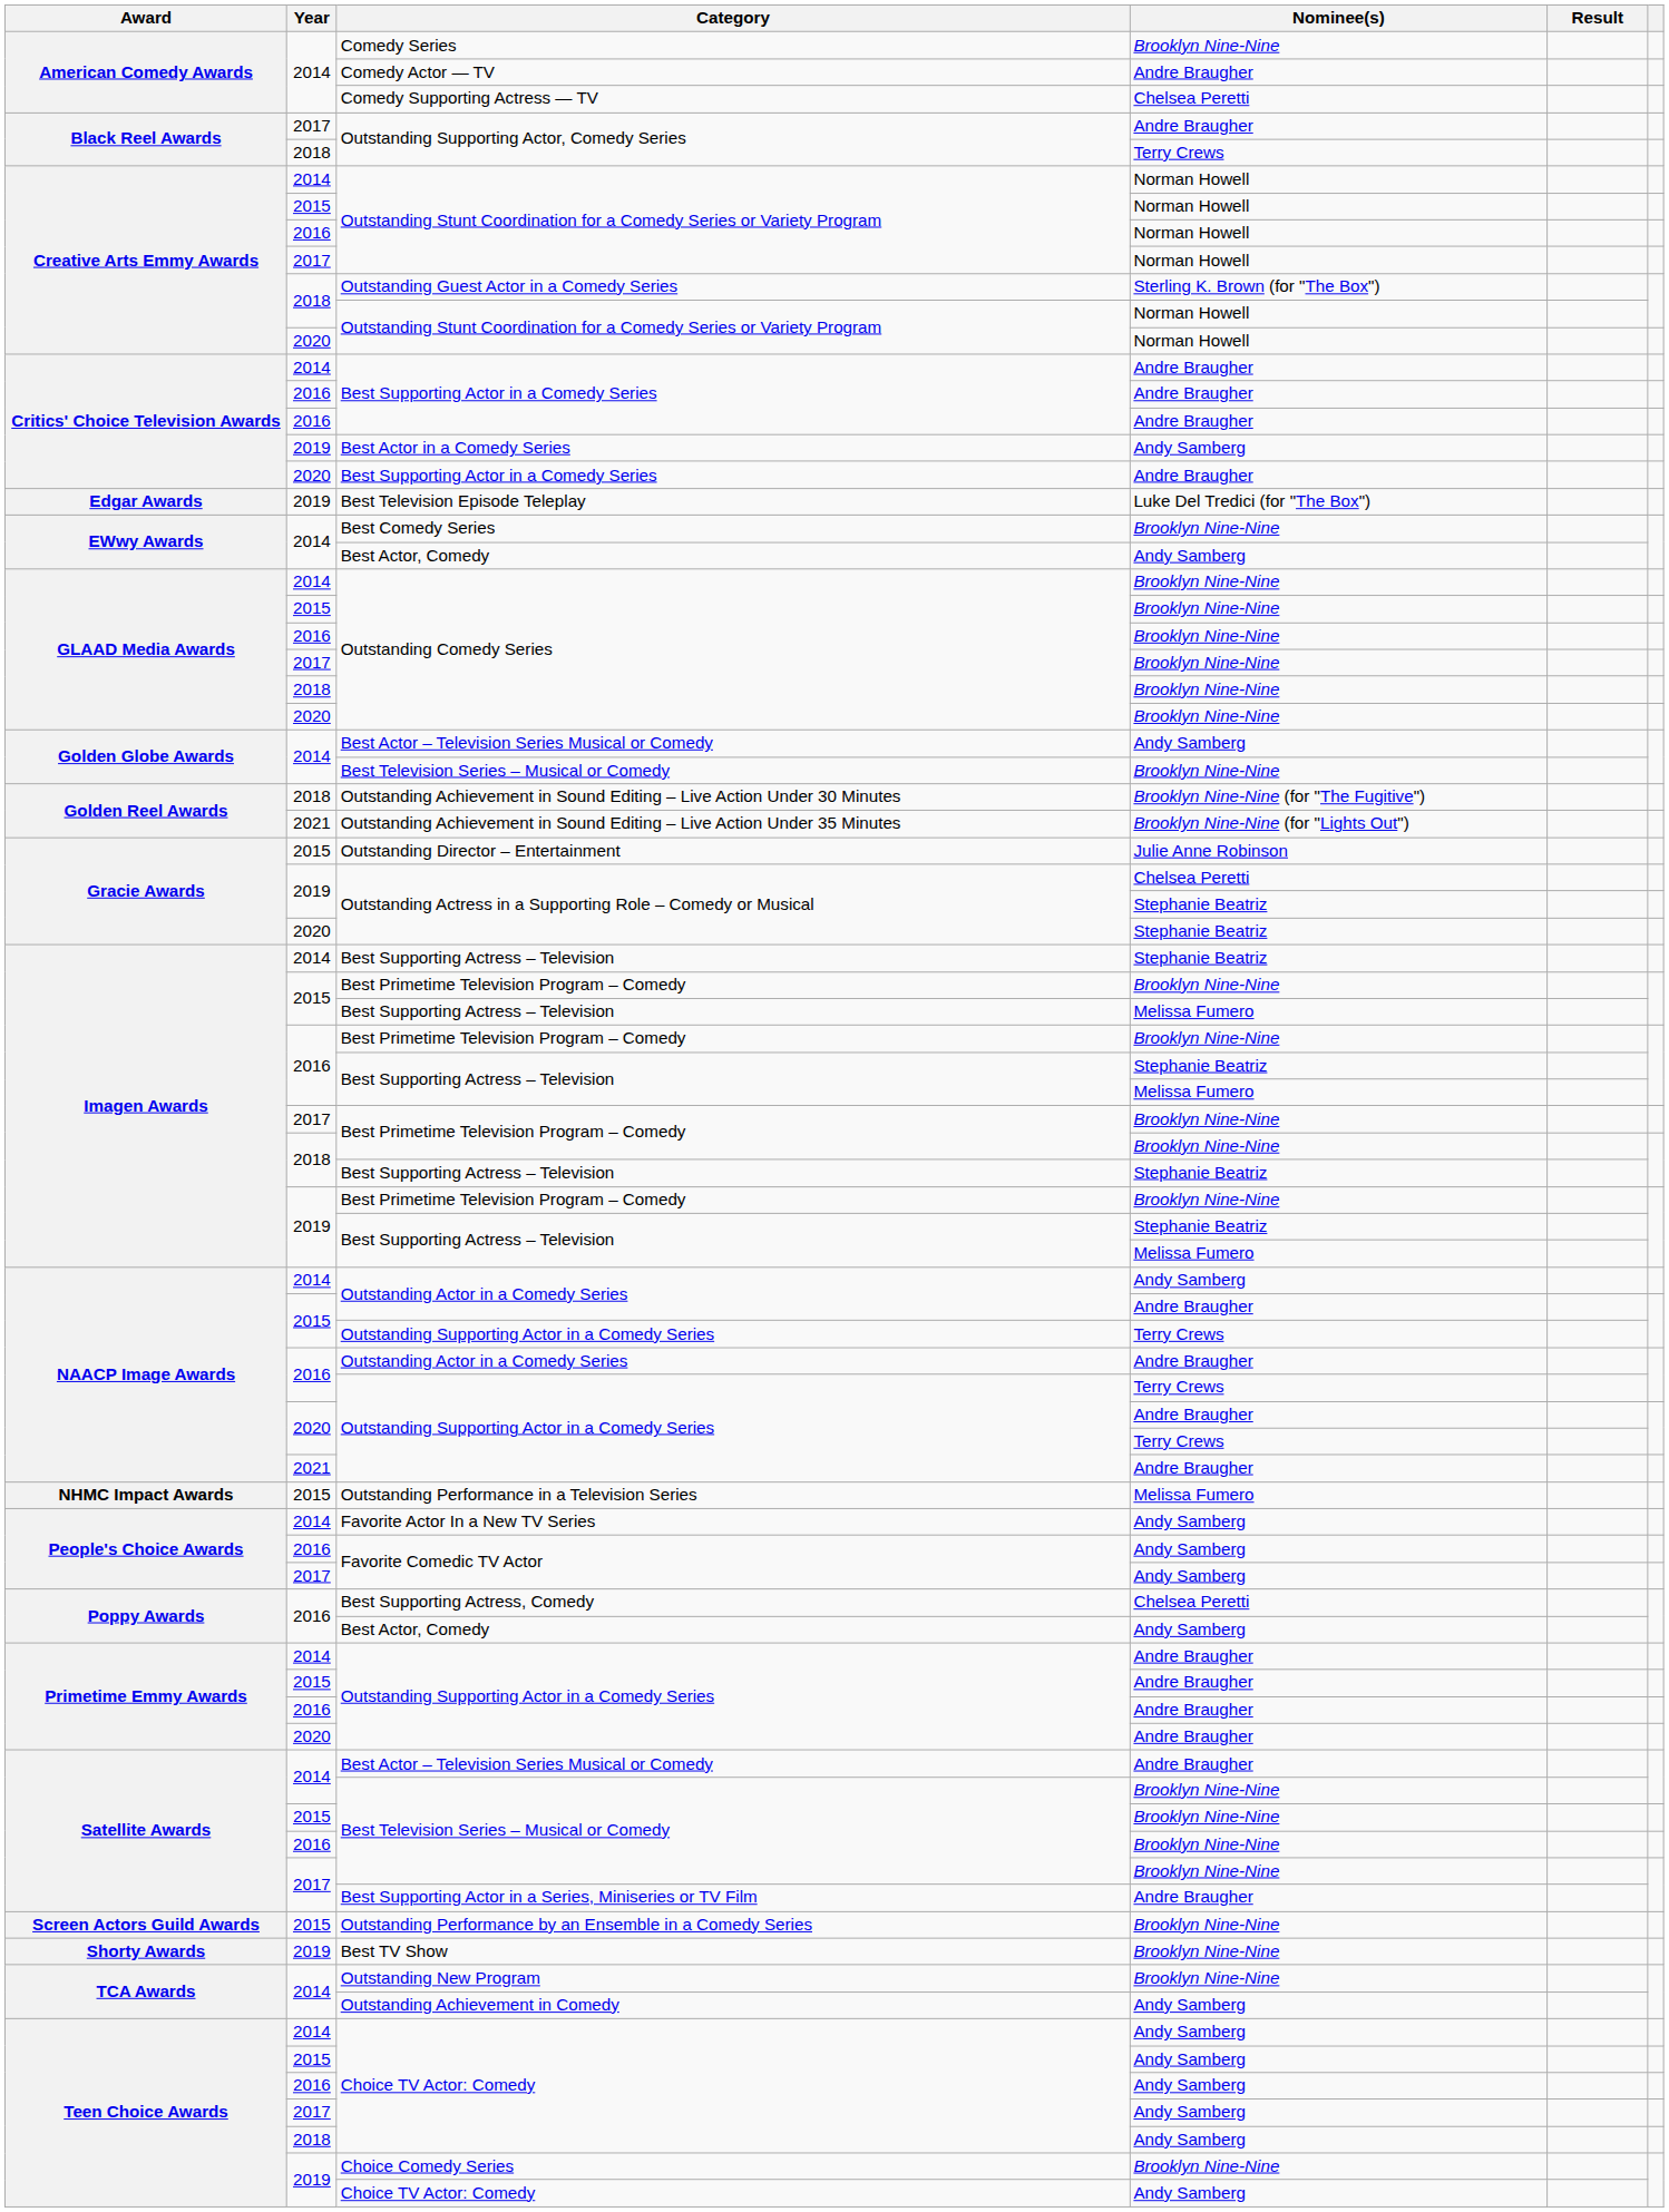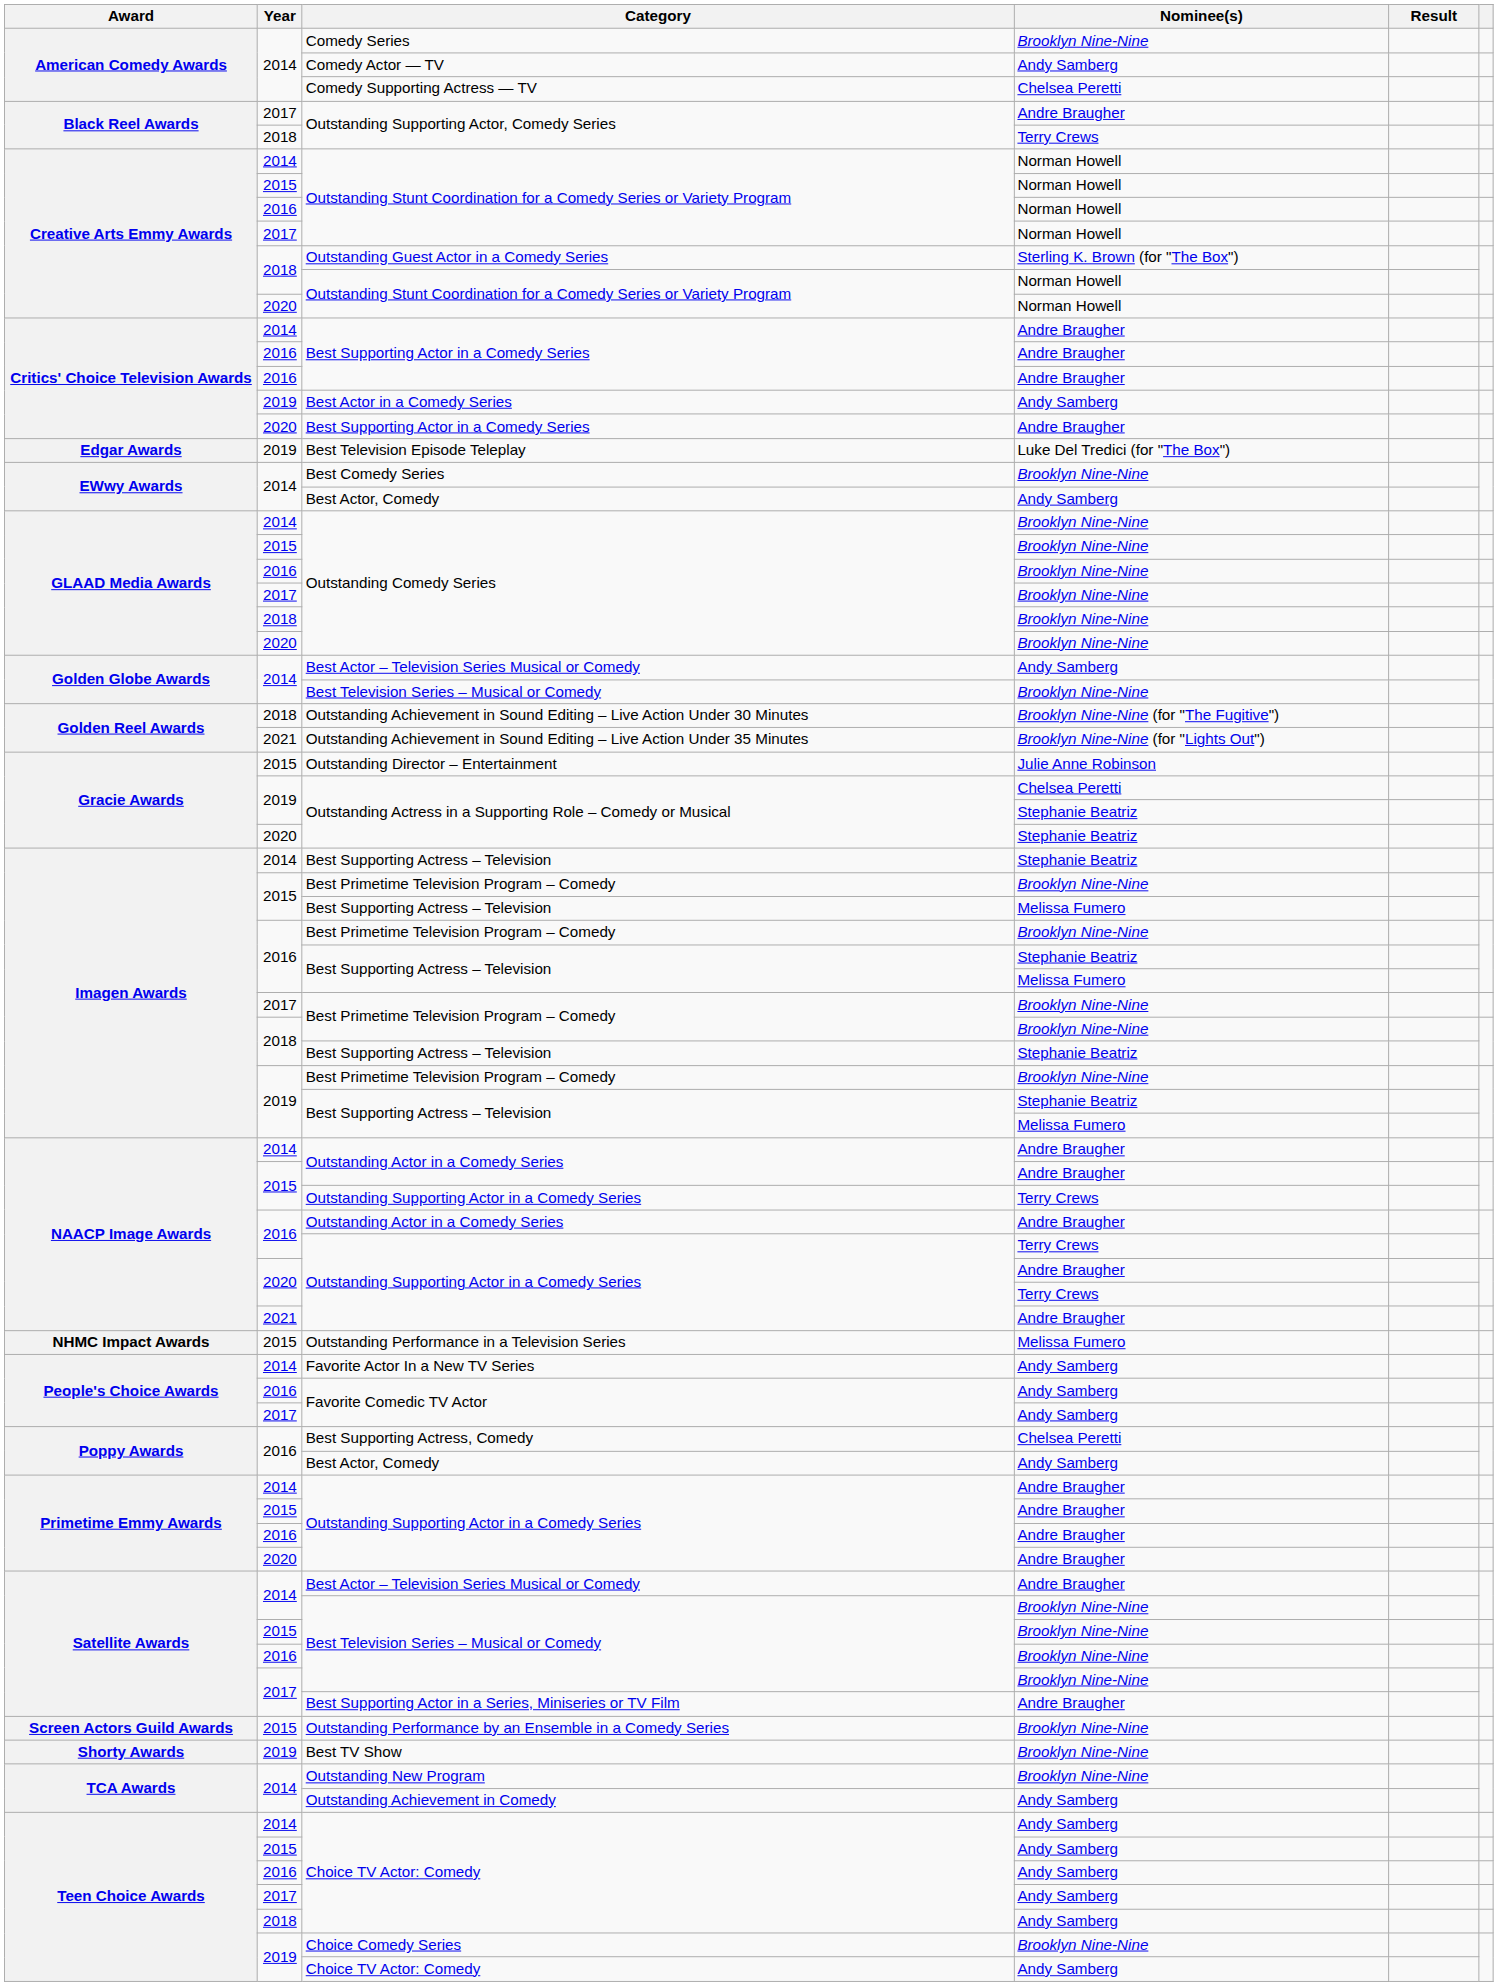Comedy Actor — TV | Nominee(s): Andre Braugher -> Andy Samberg
2014 / Outstanding Actor in a Comedy Series | Nominee(s): Andy Samberg -> Andre Braugher
